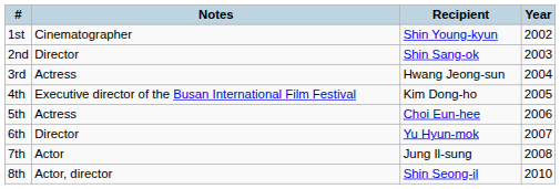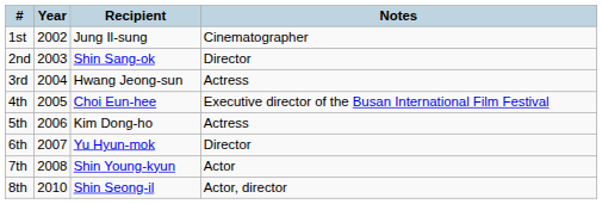columns swapped: Year <-> Notes
1st | Recipient: Shin Young-kyun -> Jung Il-sung
4th | Recipient: Kim Dong-ho -> Choi Eun-hee
5th | Recipient: Choi Eun-hee -> Kim Dong-ho
7th | Recipient: Jung Il-sung -> Shin Young-kyun
